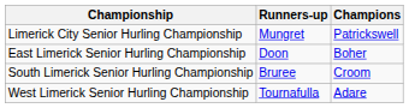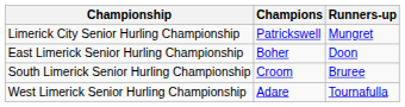columns swapped: Champions <-> Runners-up
